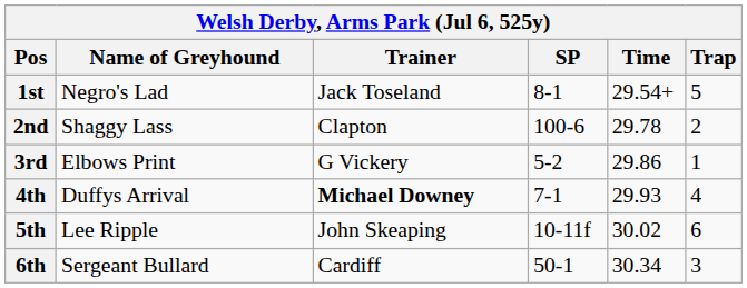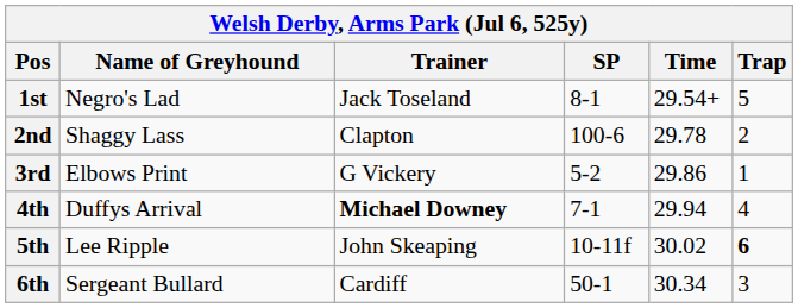4th | Time: 29.93 -> 29.94
5th | Trap: normal -> bold
